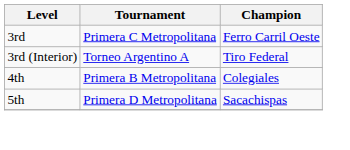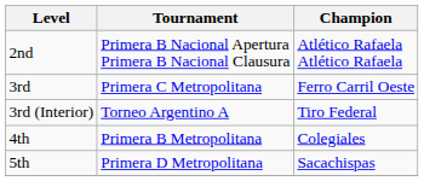+ row: 2nd | Primera B Nacional Apertura Primera B Nacional Clausura | Atlético Rafaela Atlético Rafaela
